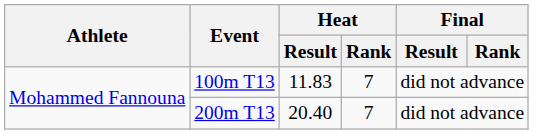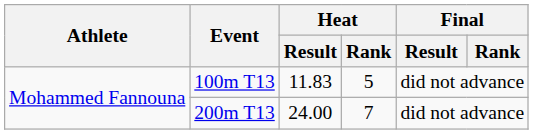100m T13 | Heat / Rank: 7 -> 5
200m T13 | Heat / Result: 20.40 -> 24.00
